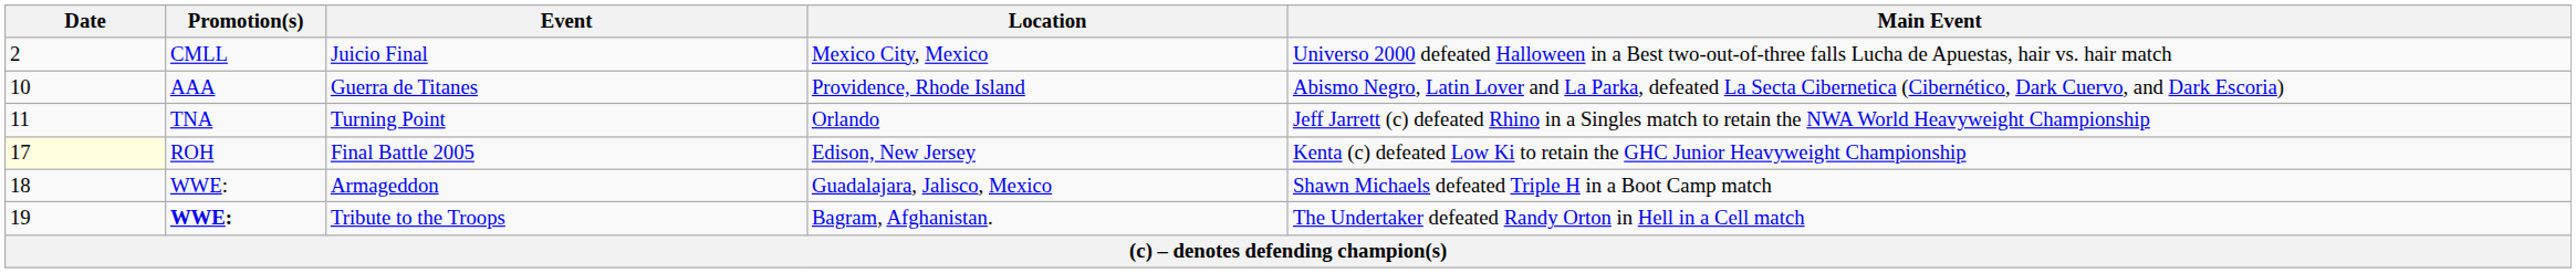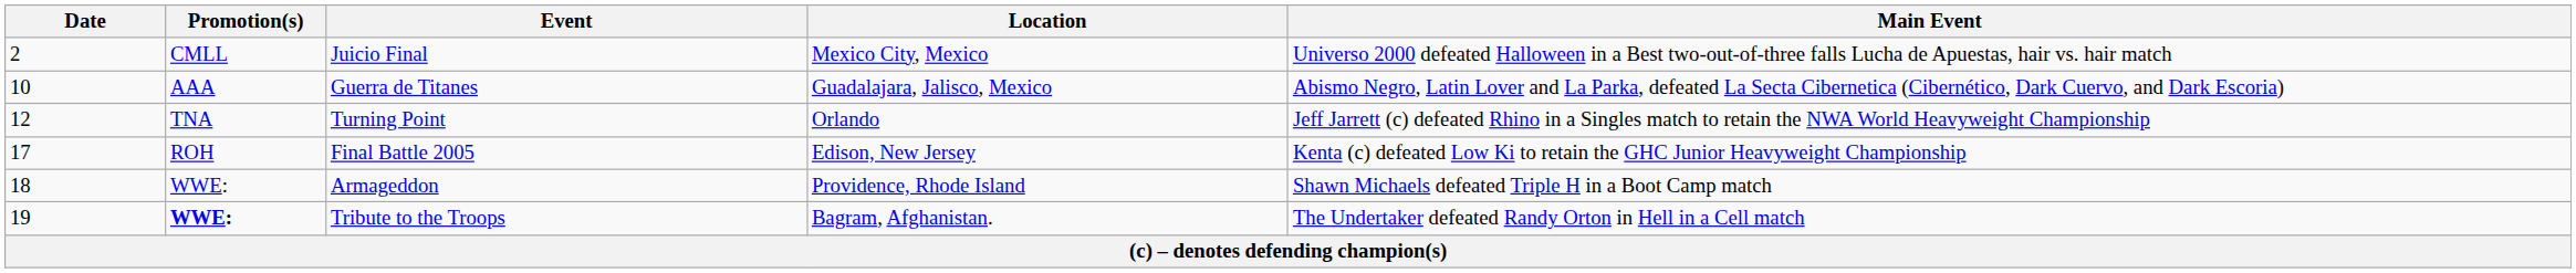Guerra de Titanes | Location: Providence, Rhode Island -> Guadalajara, Jalisco, Mexico
Turning Point | Date: 11 -> 12
Final Battle 2005 | Date: lightyellow background -> no background
Armageddon | Location: Guadalajara, Jalisco, Mexico -> Providence, Rhode Island
